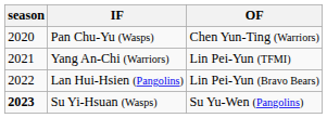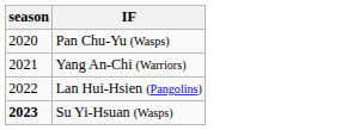- column: OF | Chen Yun-Ting (Warriors) | Lin Pei-Yun (TFMI) | Lin Pei-Yun (Bravo Bears) | Su Yu-Wen (Pangolins)
